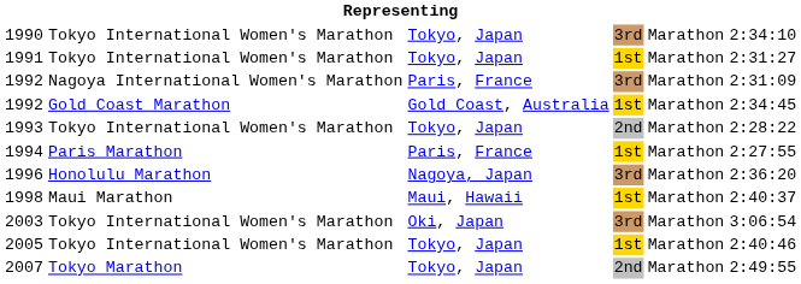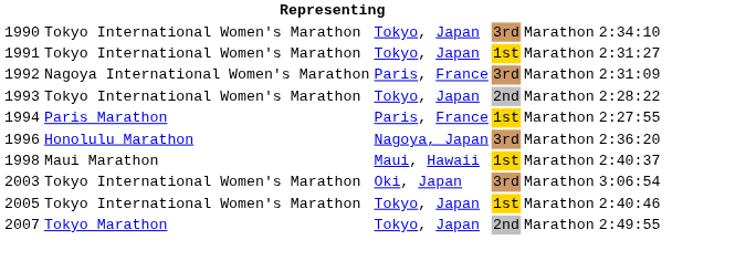- row: 1992 | Gold Coast Marathon | Gold Coast, Australia | 1st | Marathon | 2:34:45
